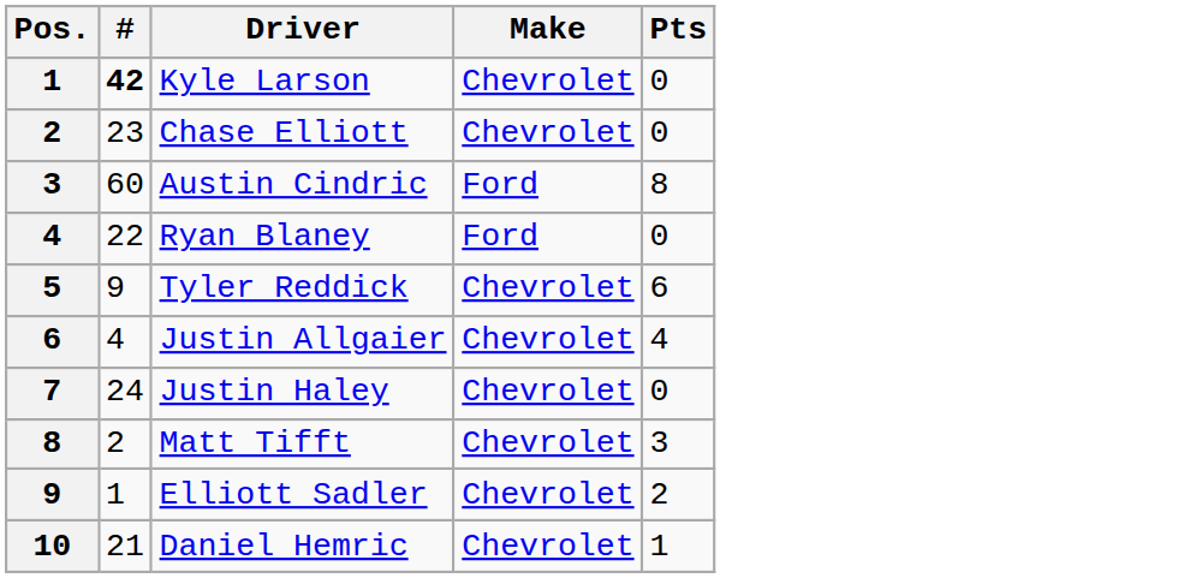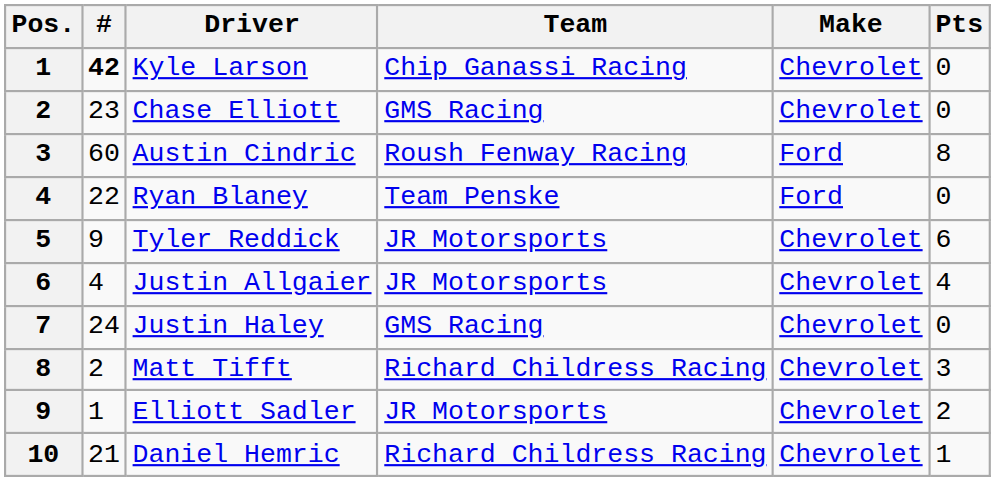+ column: Team | Chip Ganassi Racing | GMS Racing | Roush Fenway Racing | Team Penske | JR Motorsports | JR Motorsports | GMS Racing | Richard Childress Racing | JR Motorsports | Richard Childress Racing
